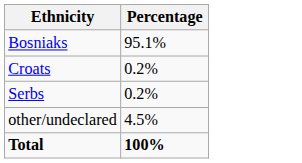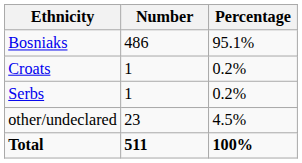+ column: Number | 486 | 1 | 1 | 23 | 511
